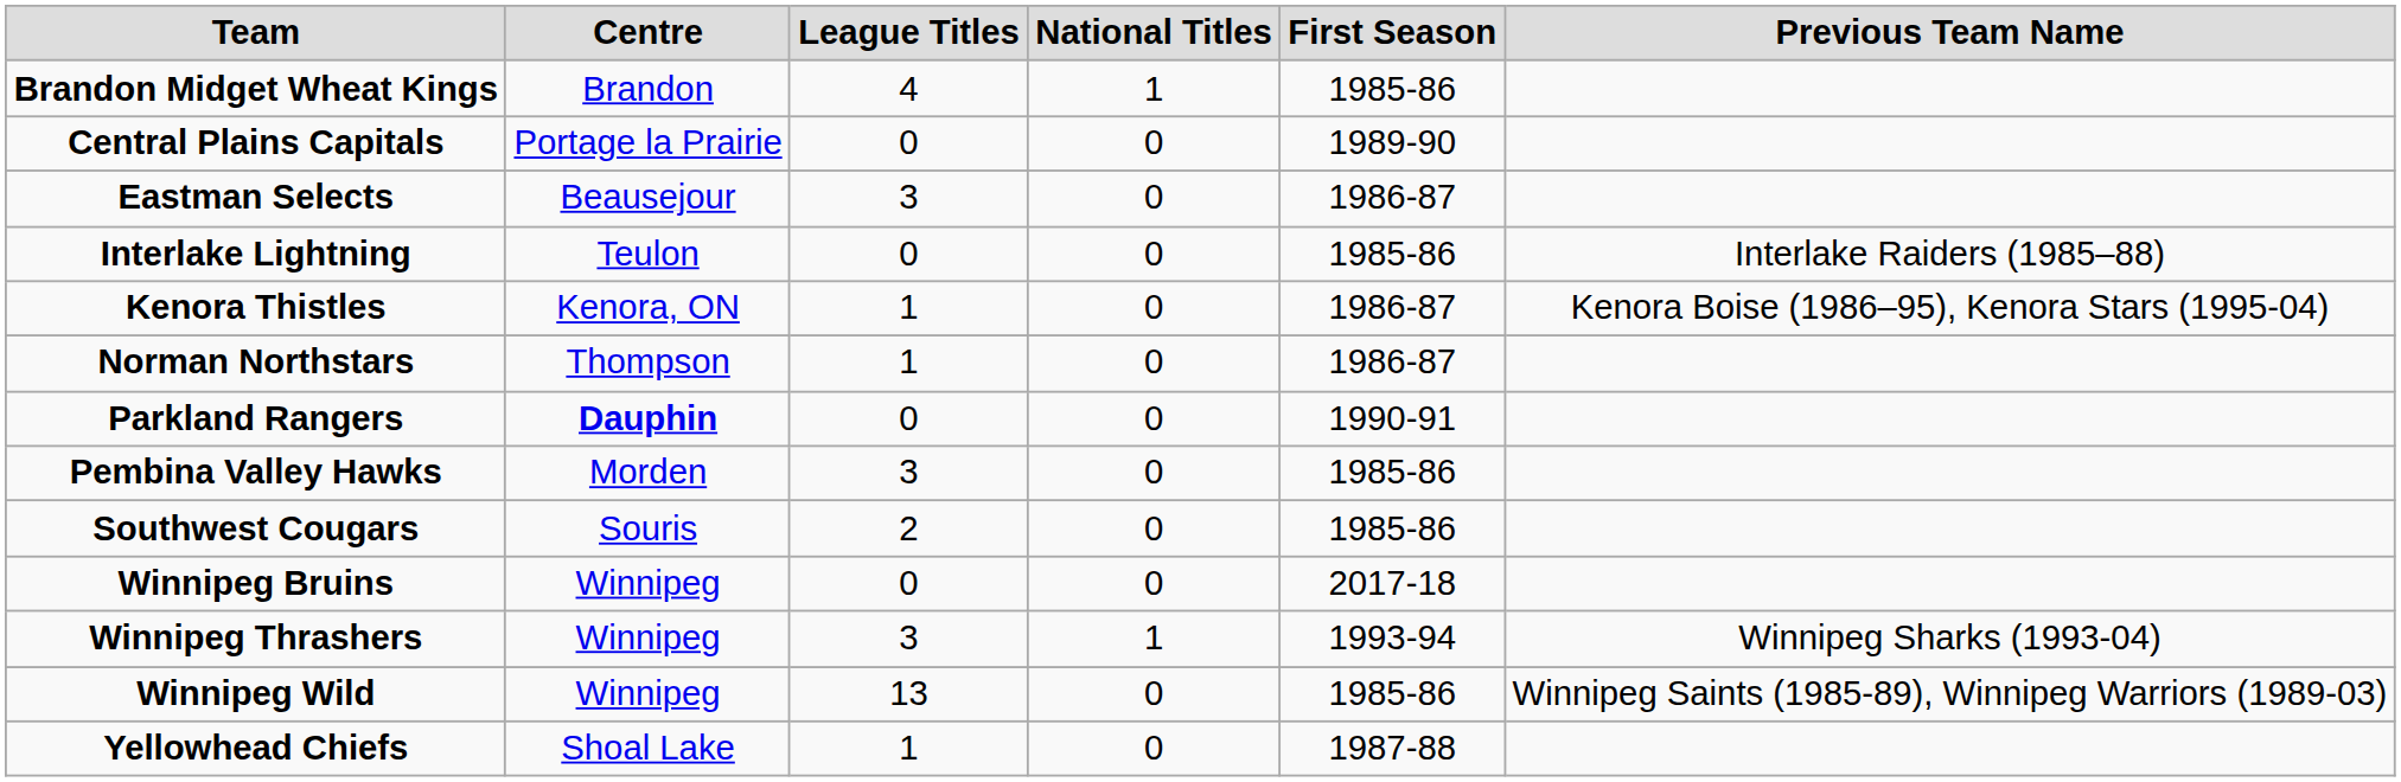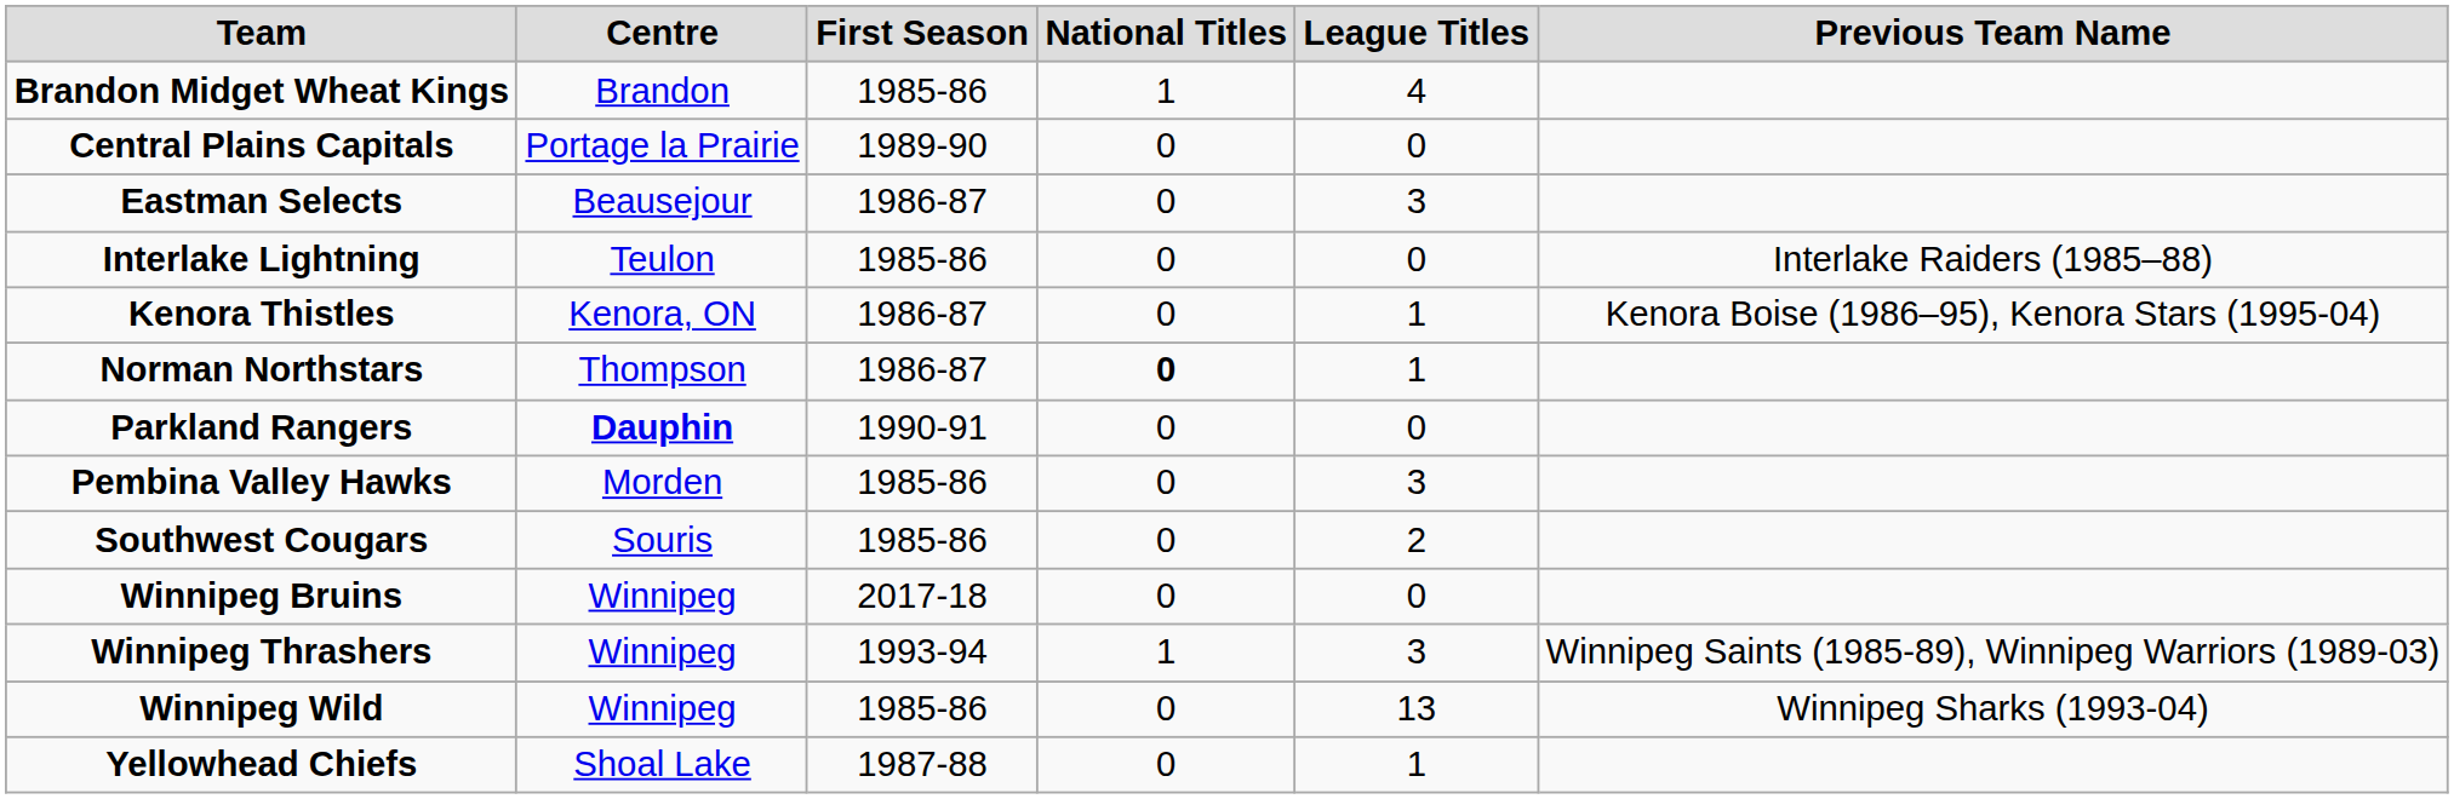columns swapped: League Titles <-> First Season
Norman Northstars | National Titles: normal -> bold
Winnipeg Thrashers | Previous Team Name: Winnipeg Sharks (1993-04) -> Winnipeg Saints (1985-89), Winnipeg Warriors (1989-03)
Winnipeg Wild | Previous Team Name: Winnipeg Saints (1985-89), Winnipeg Warriors (1989-03) -> Winnipeg Sharks (1993-04)
